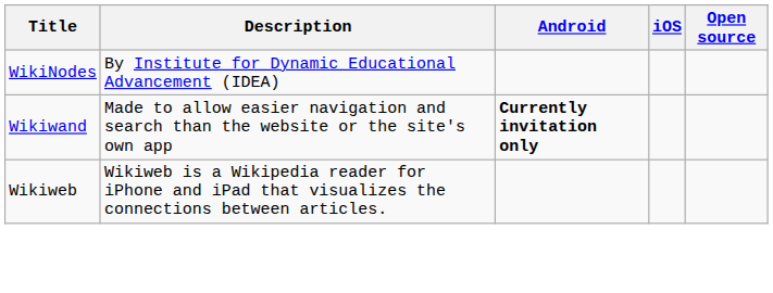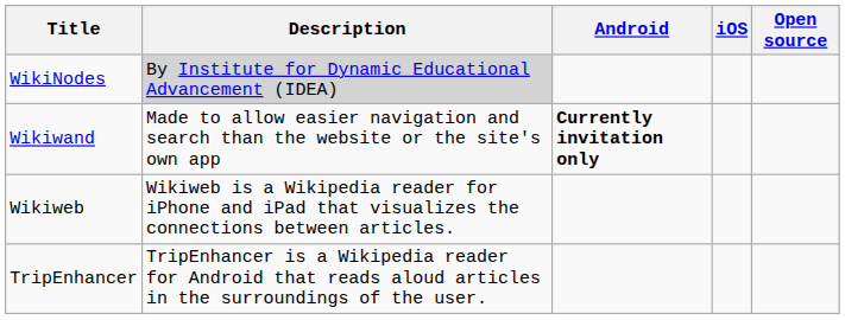WikiNodes | Description: no background -> lightgrey background
+ row: TripEnhancer | TripEnhancer is a Wikipedia reader for Android that reads aloud articles in the surroundings of the user.
